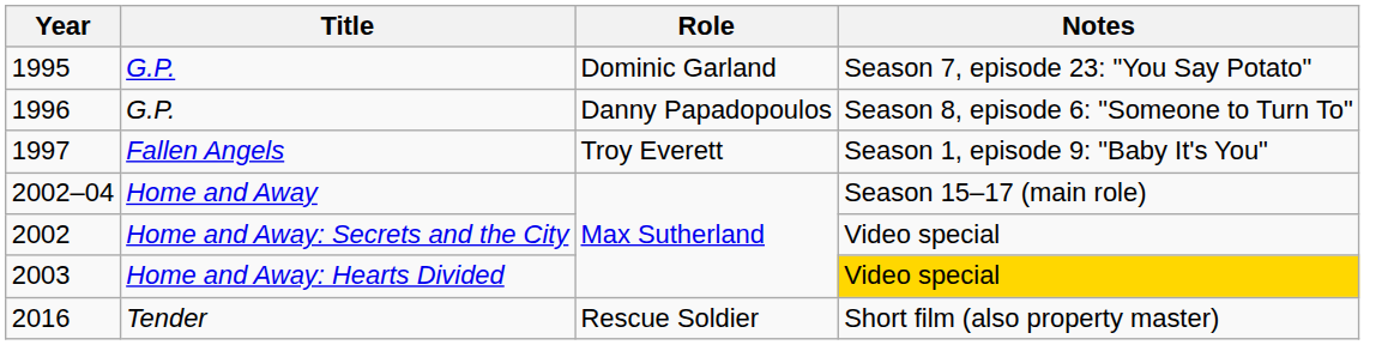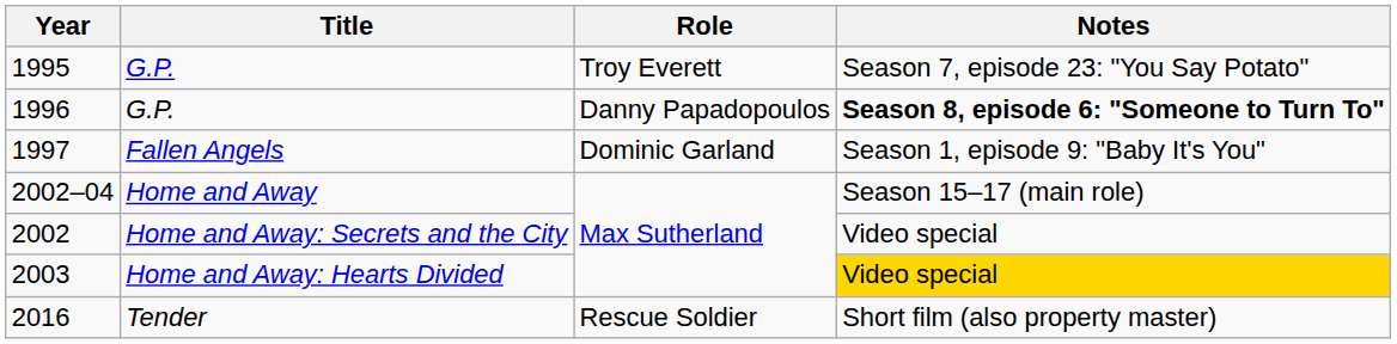1995 | Role: Dominic Garland -> Troy Everett
1996 | Notes: normal -> bold
1997 | Role: Troy Everett -> Dominic Garland
